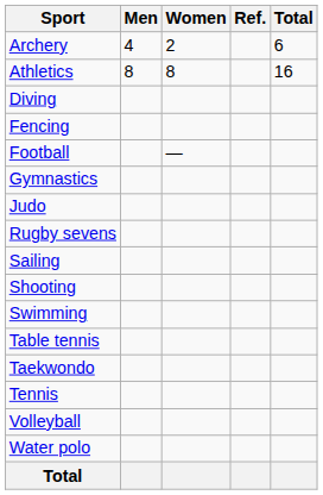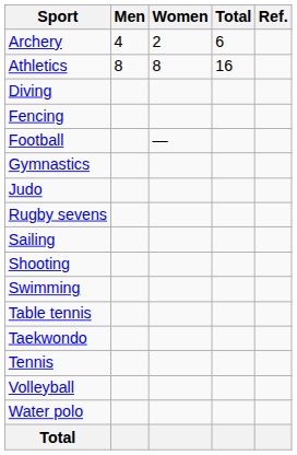columns swapped: Total <-> Ref.
